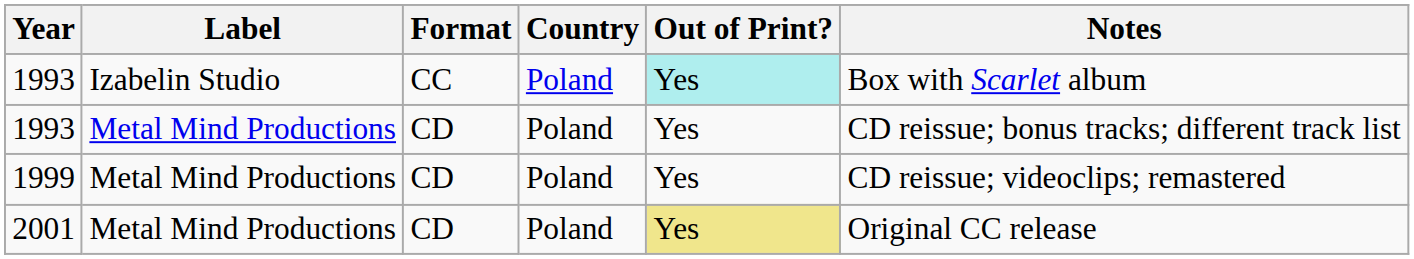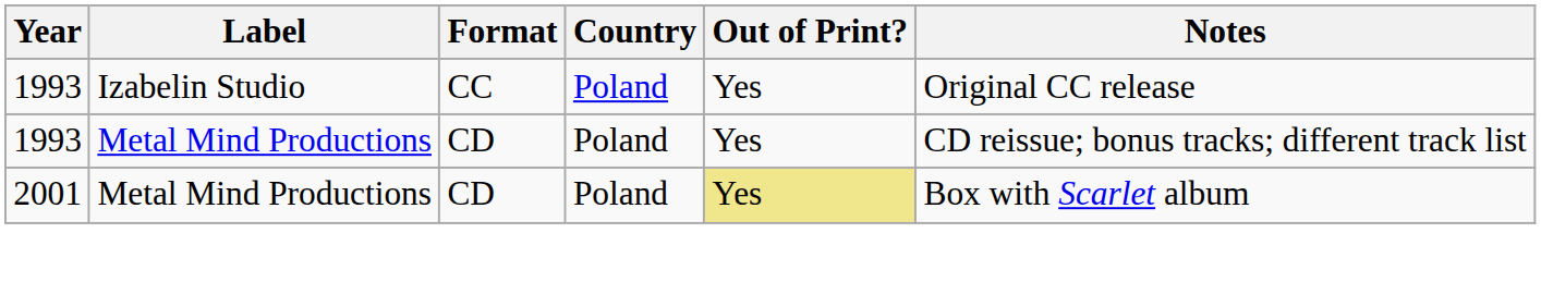1993 / Izabelin Studio | Out of Print?: paleturquoise background -> no background
1993 / Izabelin Studio | Notes: Box with Scarlet album -> Original CC release
- row: 1999 | Metal Mind Productions | CD | Poland | Yes | CD reissue; videoclips; remastered
2001 | Notes: Original CC release -> Box with Scarlet album
